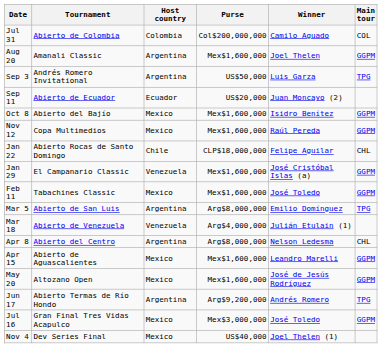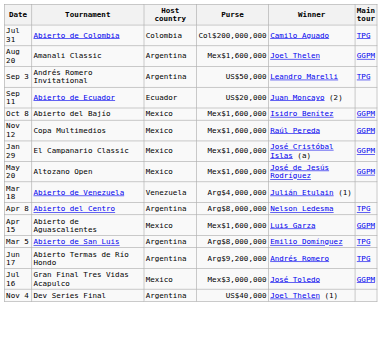Jul 31 | Main tour: COL -> TPG
Sep 3 | Winner: Luis Garza -> Leandro Marelli
- row: Jan 22 | Abierto Rocas de Santo Domingo | Chile | CLP$18,000,000 | Felipe Aguilar | CHL
Jan 29 | Host country: Venezuela -> Mexico
- row: Feb 11 | Tabachines Classic | Mexico | Mex$1,600,000 | José Toledo | GGPM
rows swapped: Mar 5 <-> May 20
Apr 8 | Main tour: CHL -> TPG
Apr 15 | Winner: Leandro Marelli -> Luis Garza
Nov 4 | Host country: Mexico -> Argentina
